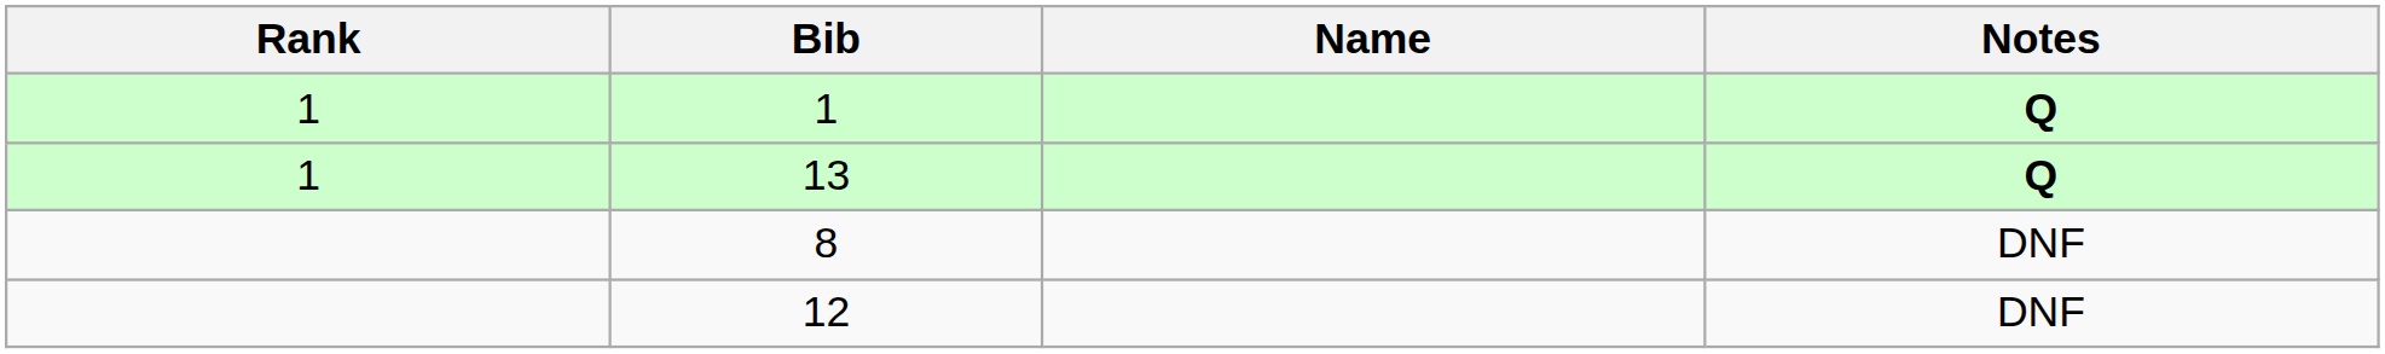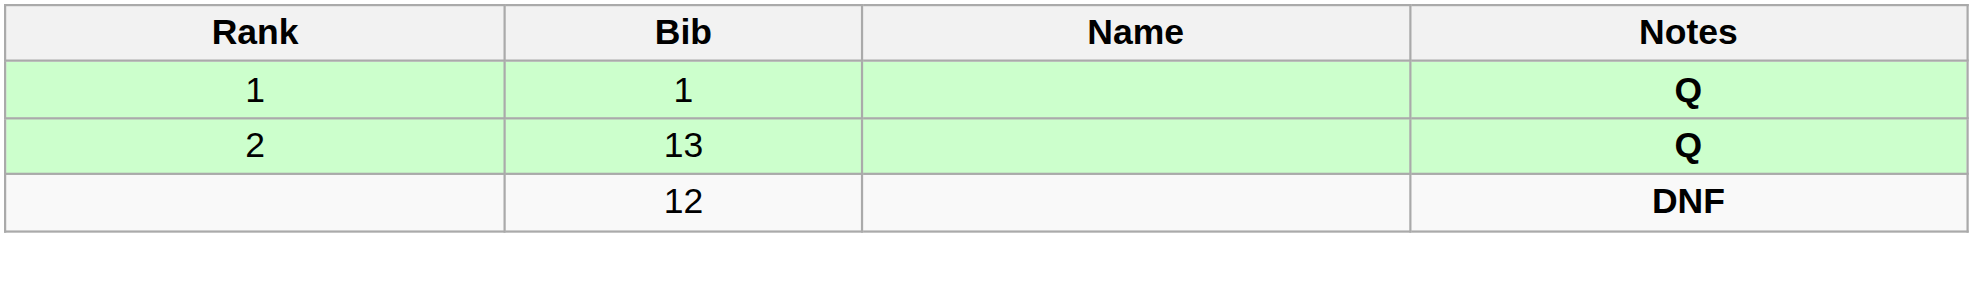13 | Rank: 1 -> 2
- row: 8 | DNF
12 | Notes: normal -> bold
